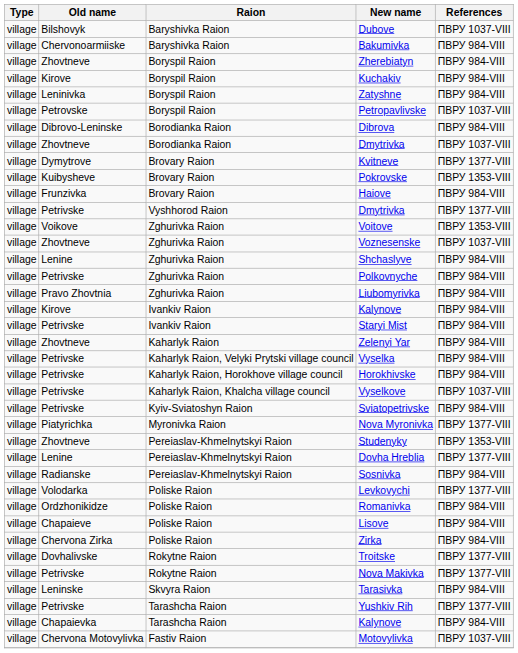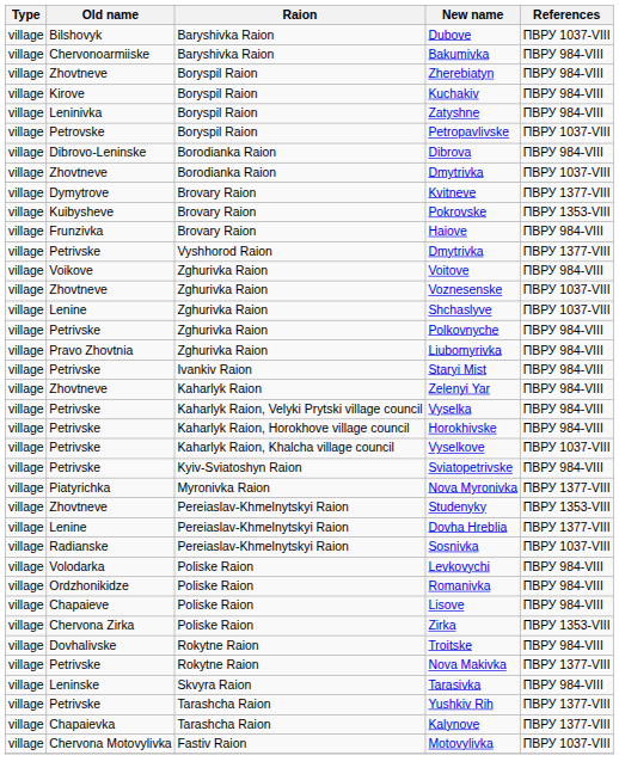Voitove | References: ПВРУ 1353-VIII -> ПВРУ 984-VIII
Shchaslyve | References: ПВРУ 984-VIII -> ПВРУ 1037-VIII
- row: village | Kirove | Ivankiv Raion | Kalynove | ПВРУ 984-VIII
Sosnivka | References: ПВРУ 984-VIII -> ПВРУ 1037-VIII
Levkovychi | References: ПВРУ 1377-VIII -> ПВРУ 984-VIII
Zirka | References: ПВРУ 984-VIII -> ПВРУ 1353-VIII
Troitske | References: ПВРУ 1377-VIII -> ПВРУ 984-VIII
Chapaievka / Kalynove | References: ПВРУ 984-VIII -> ПВРУ 1377-VIII
